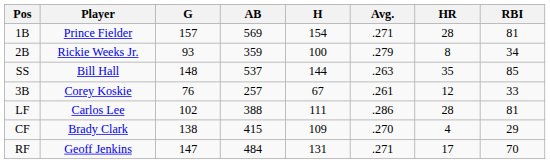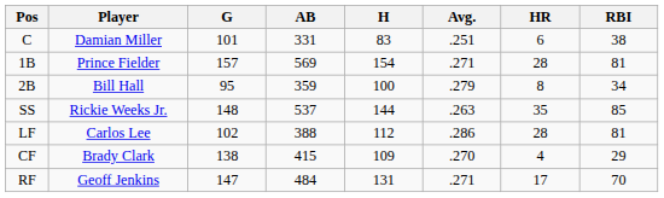+ row: C | Damian Miller | 101 | 331 | 83 | .251 | 6 | 38
2B | Player: Rickie Weeks Jr. -> Bill Hall
2B | G: 93 -> 95
SS | Player: Bill Hall -> Rickie Weeks Jr.
- row: 3B | Corey Koskie | 76 | 257 | 67 | .261 | 12 | 33
LF | H: 111 -> 112
